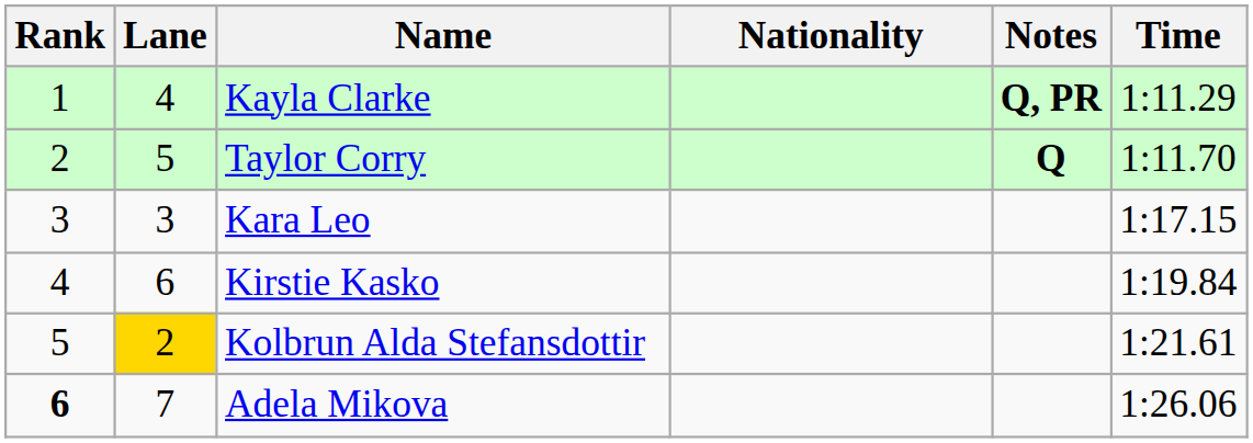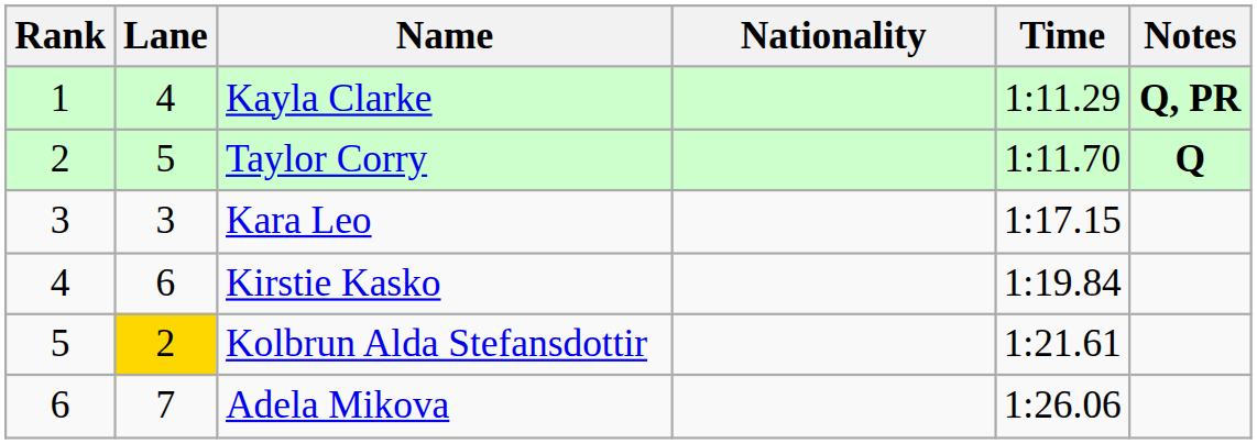columns swapped: Time <-> Notes
Adela Mikova | Rank: bold -> normal
